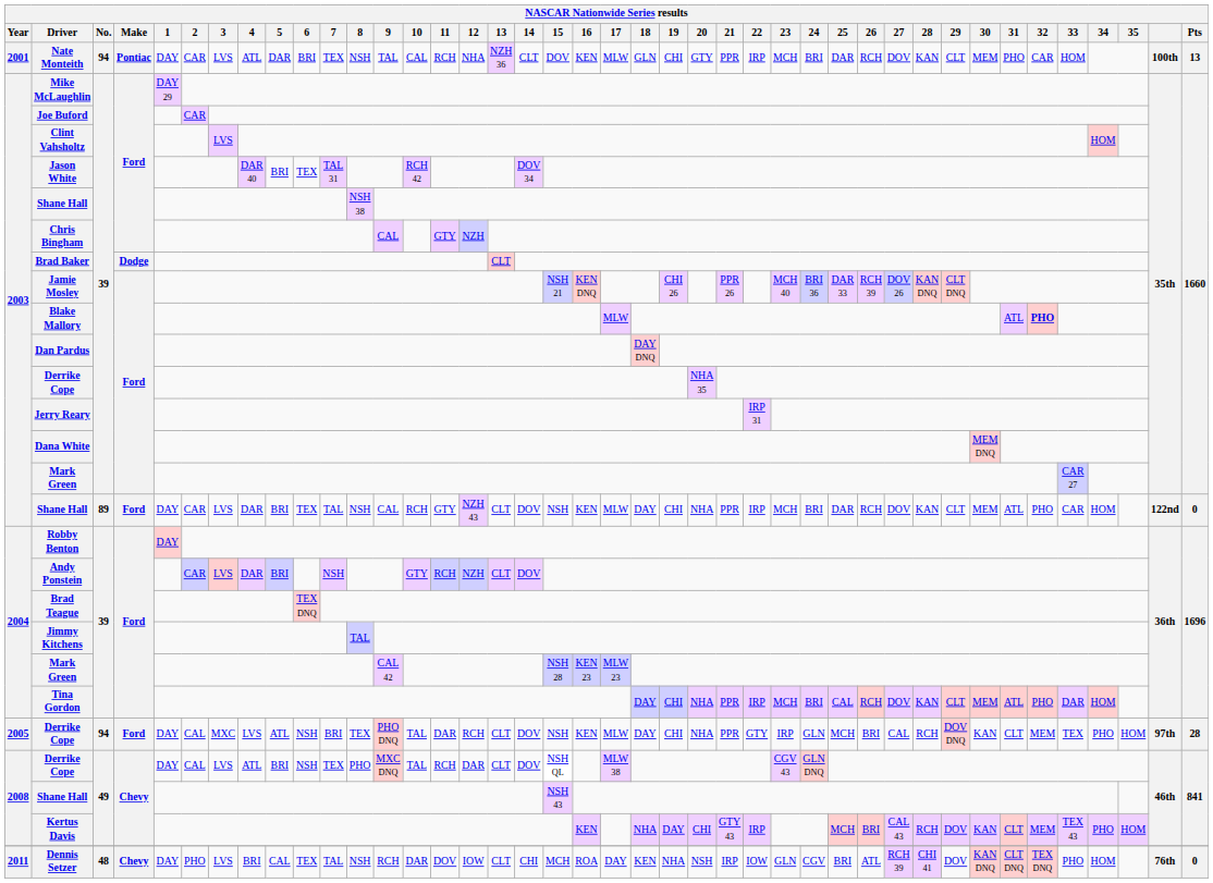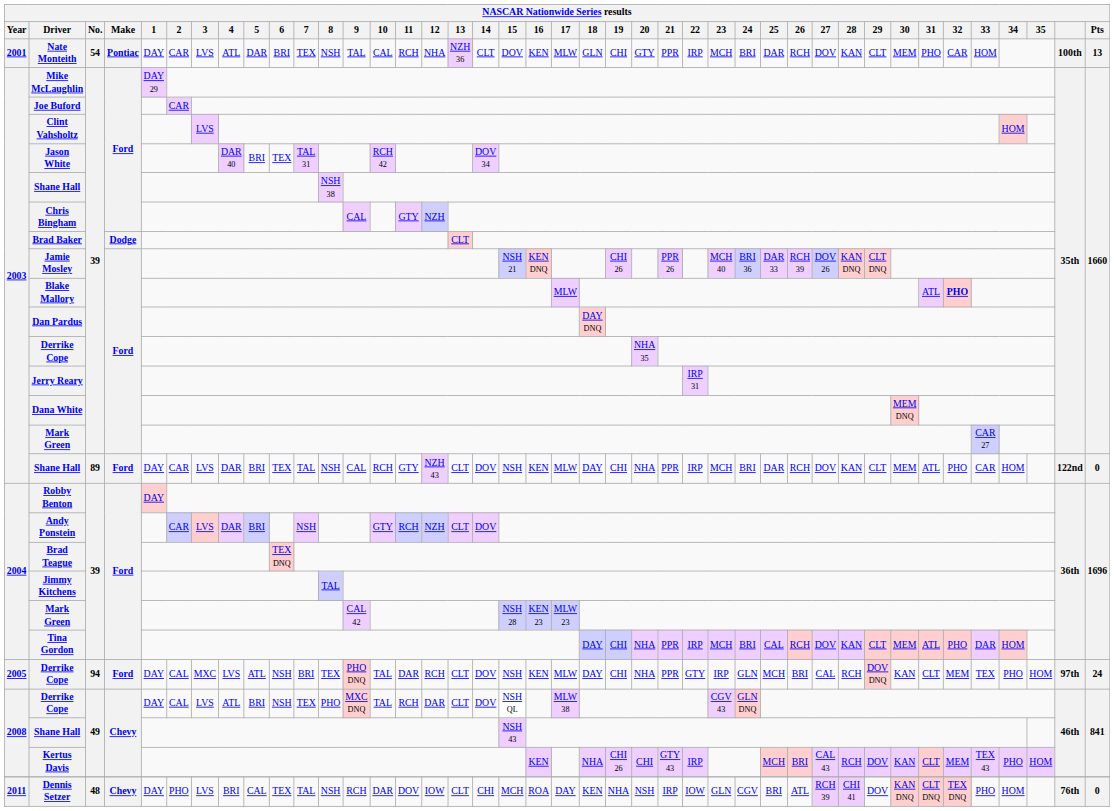Nate Monteith | No.: 94 -> 54
2005 / Derrike Cope | Pts: 28 -> 24
Kertus Davis | 19: DAY -> CHI 26
